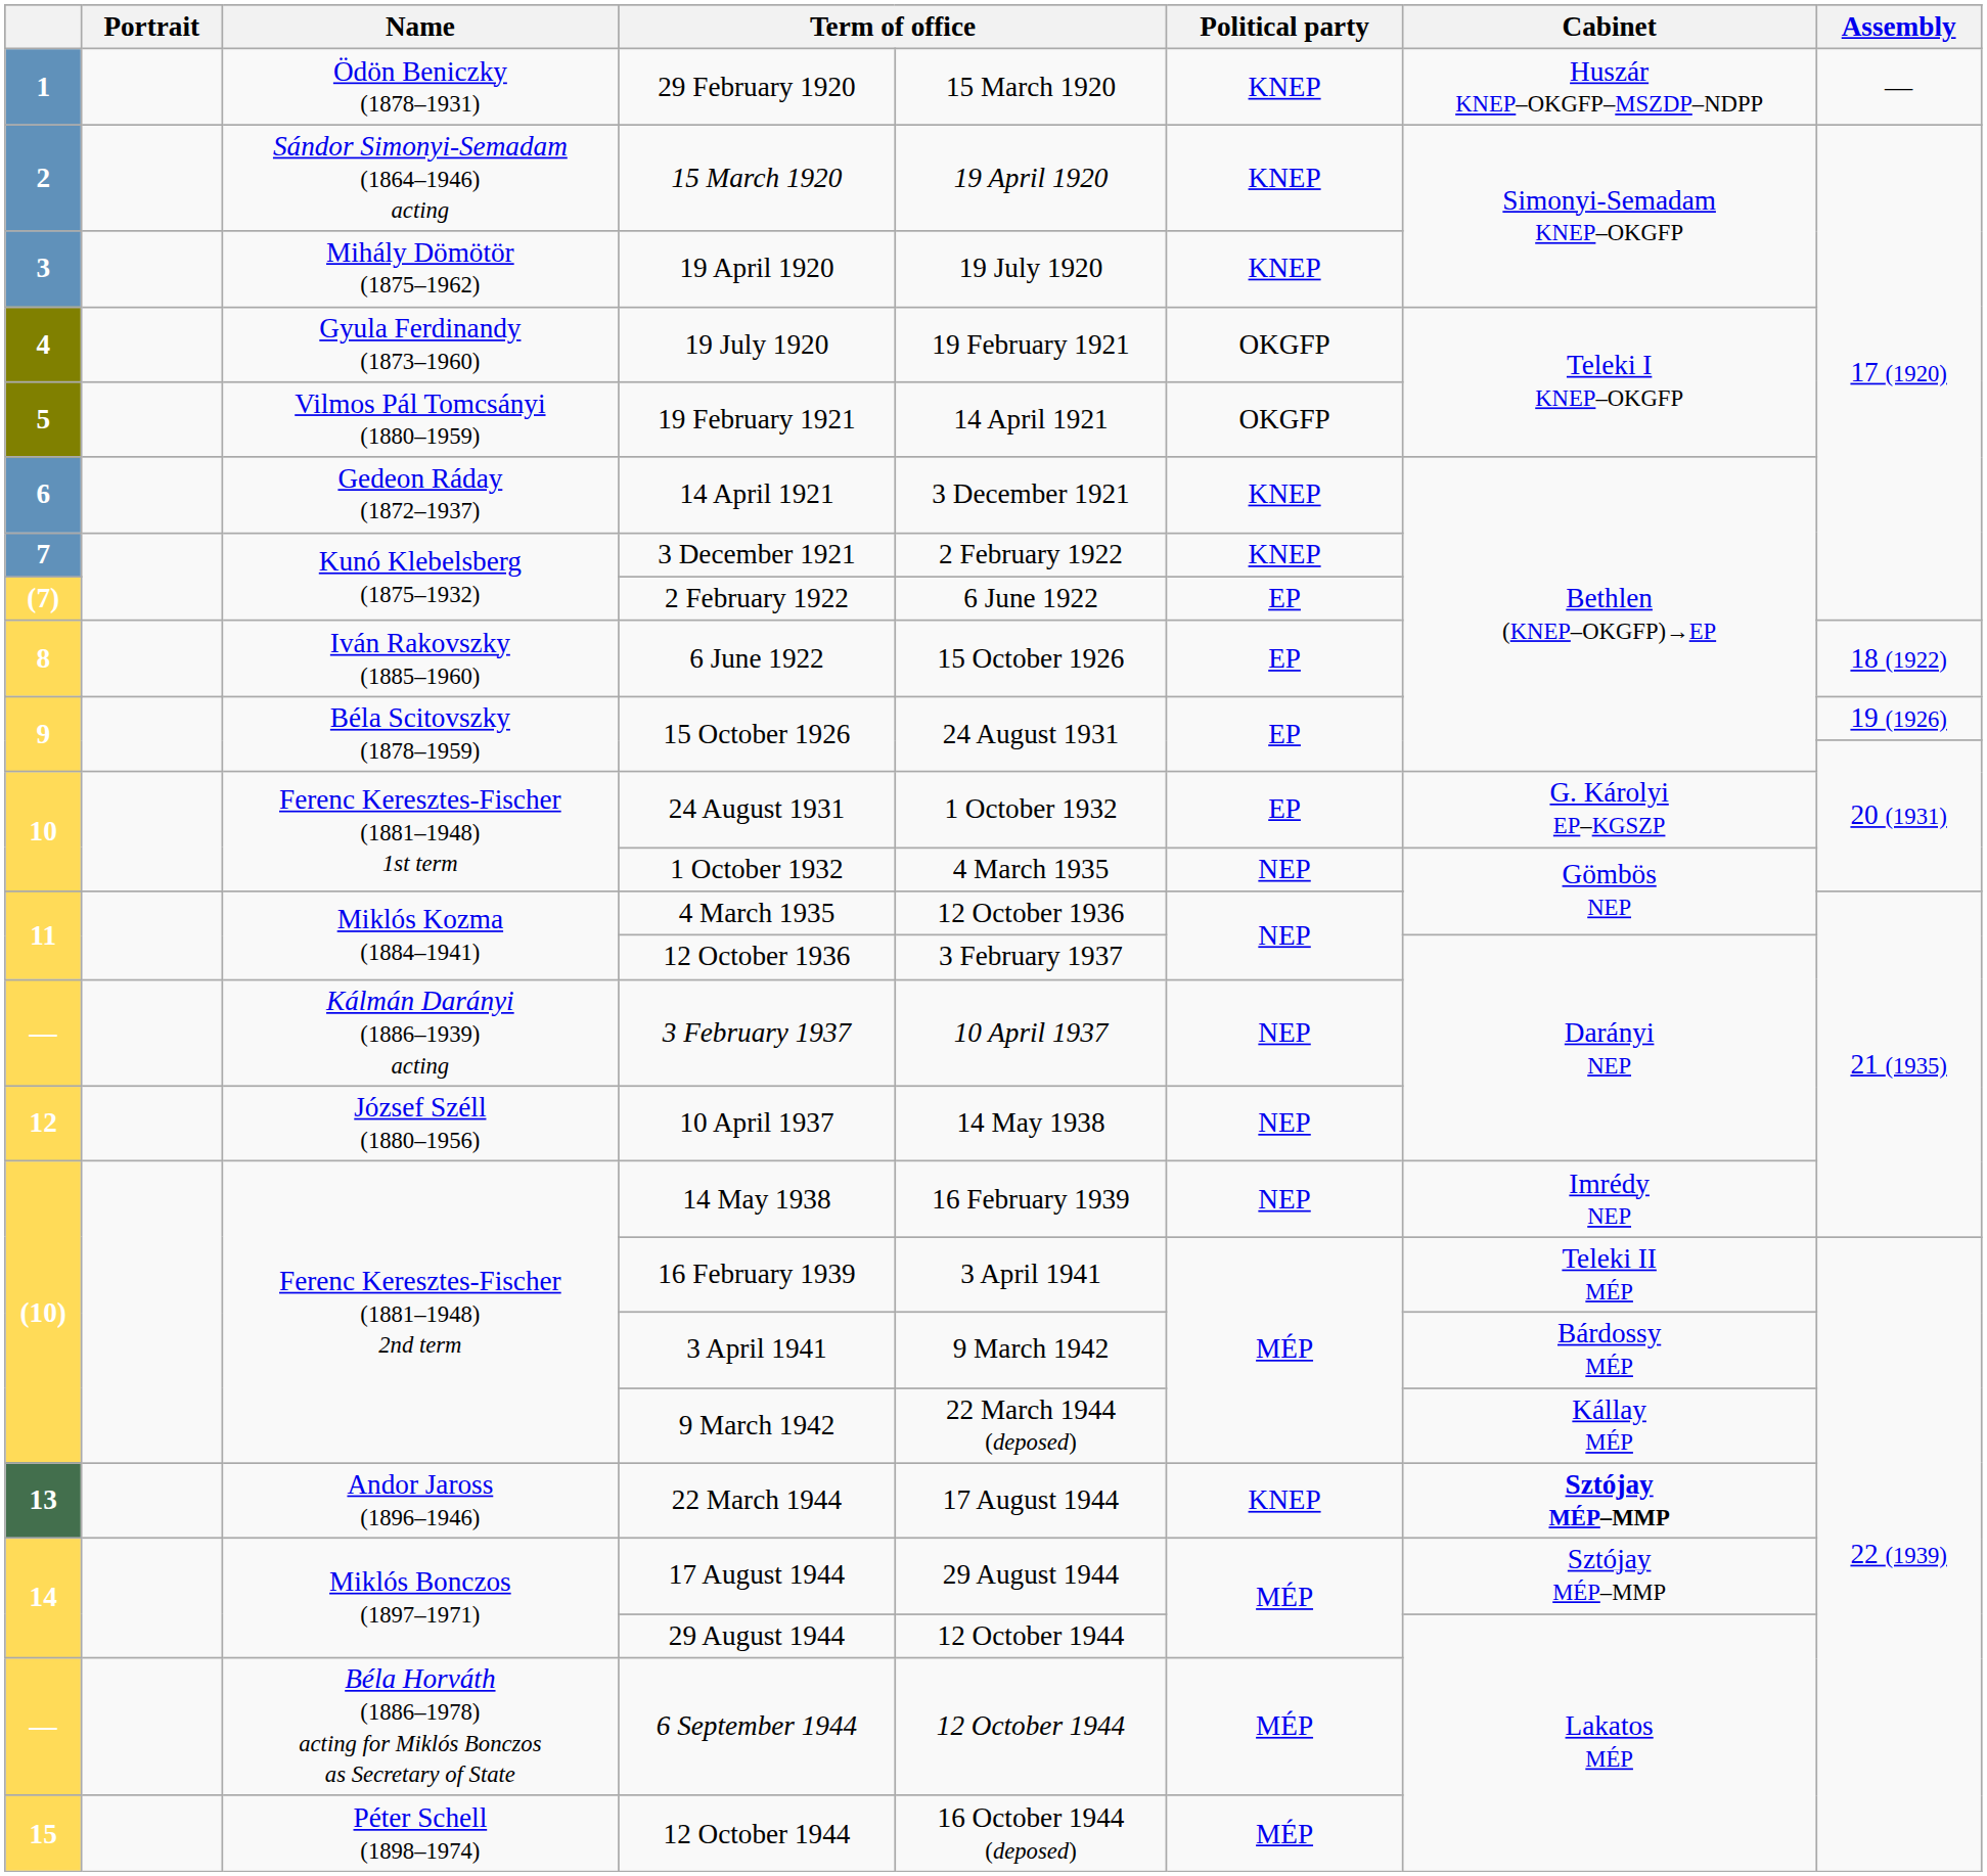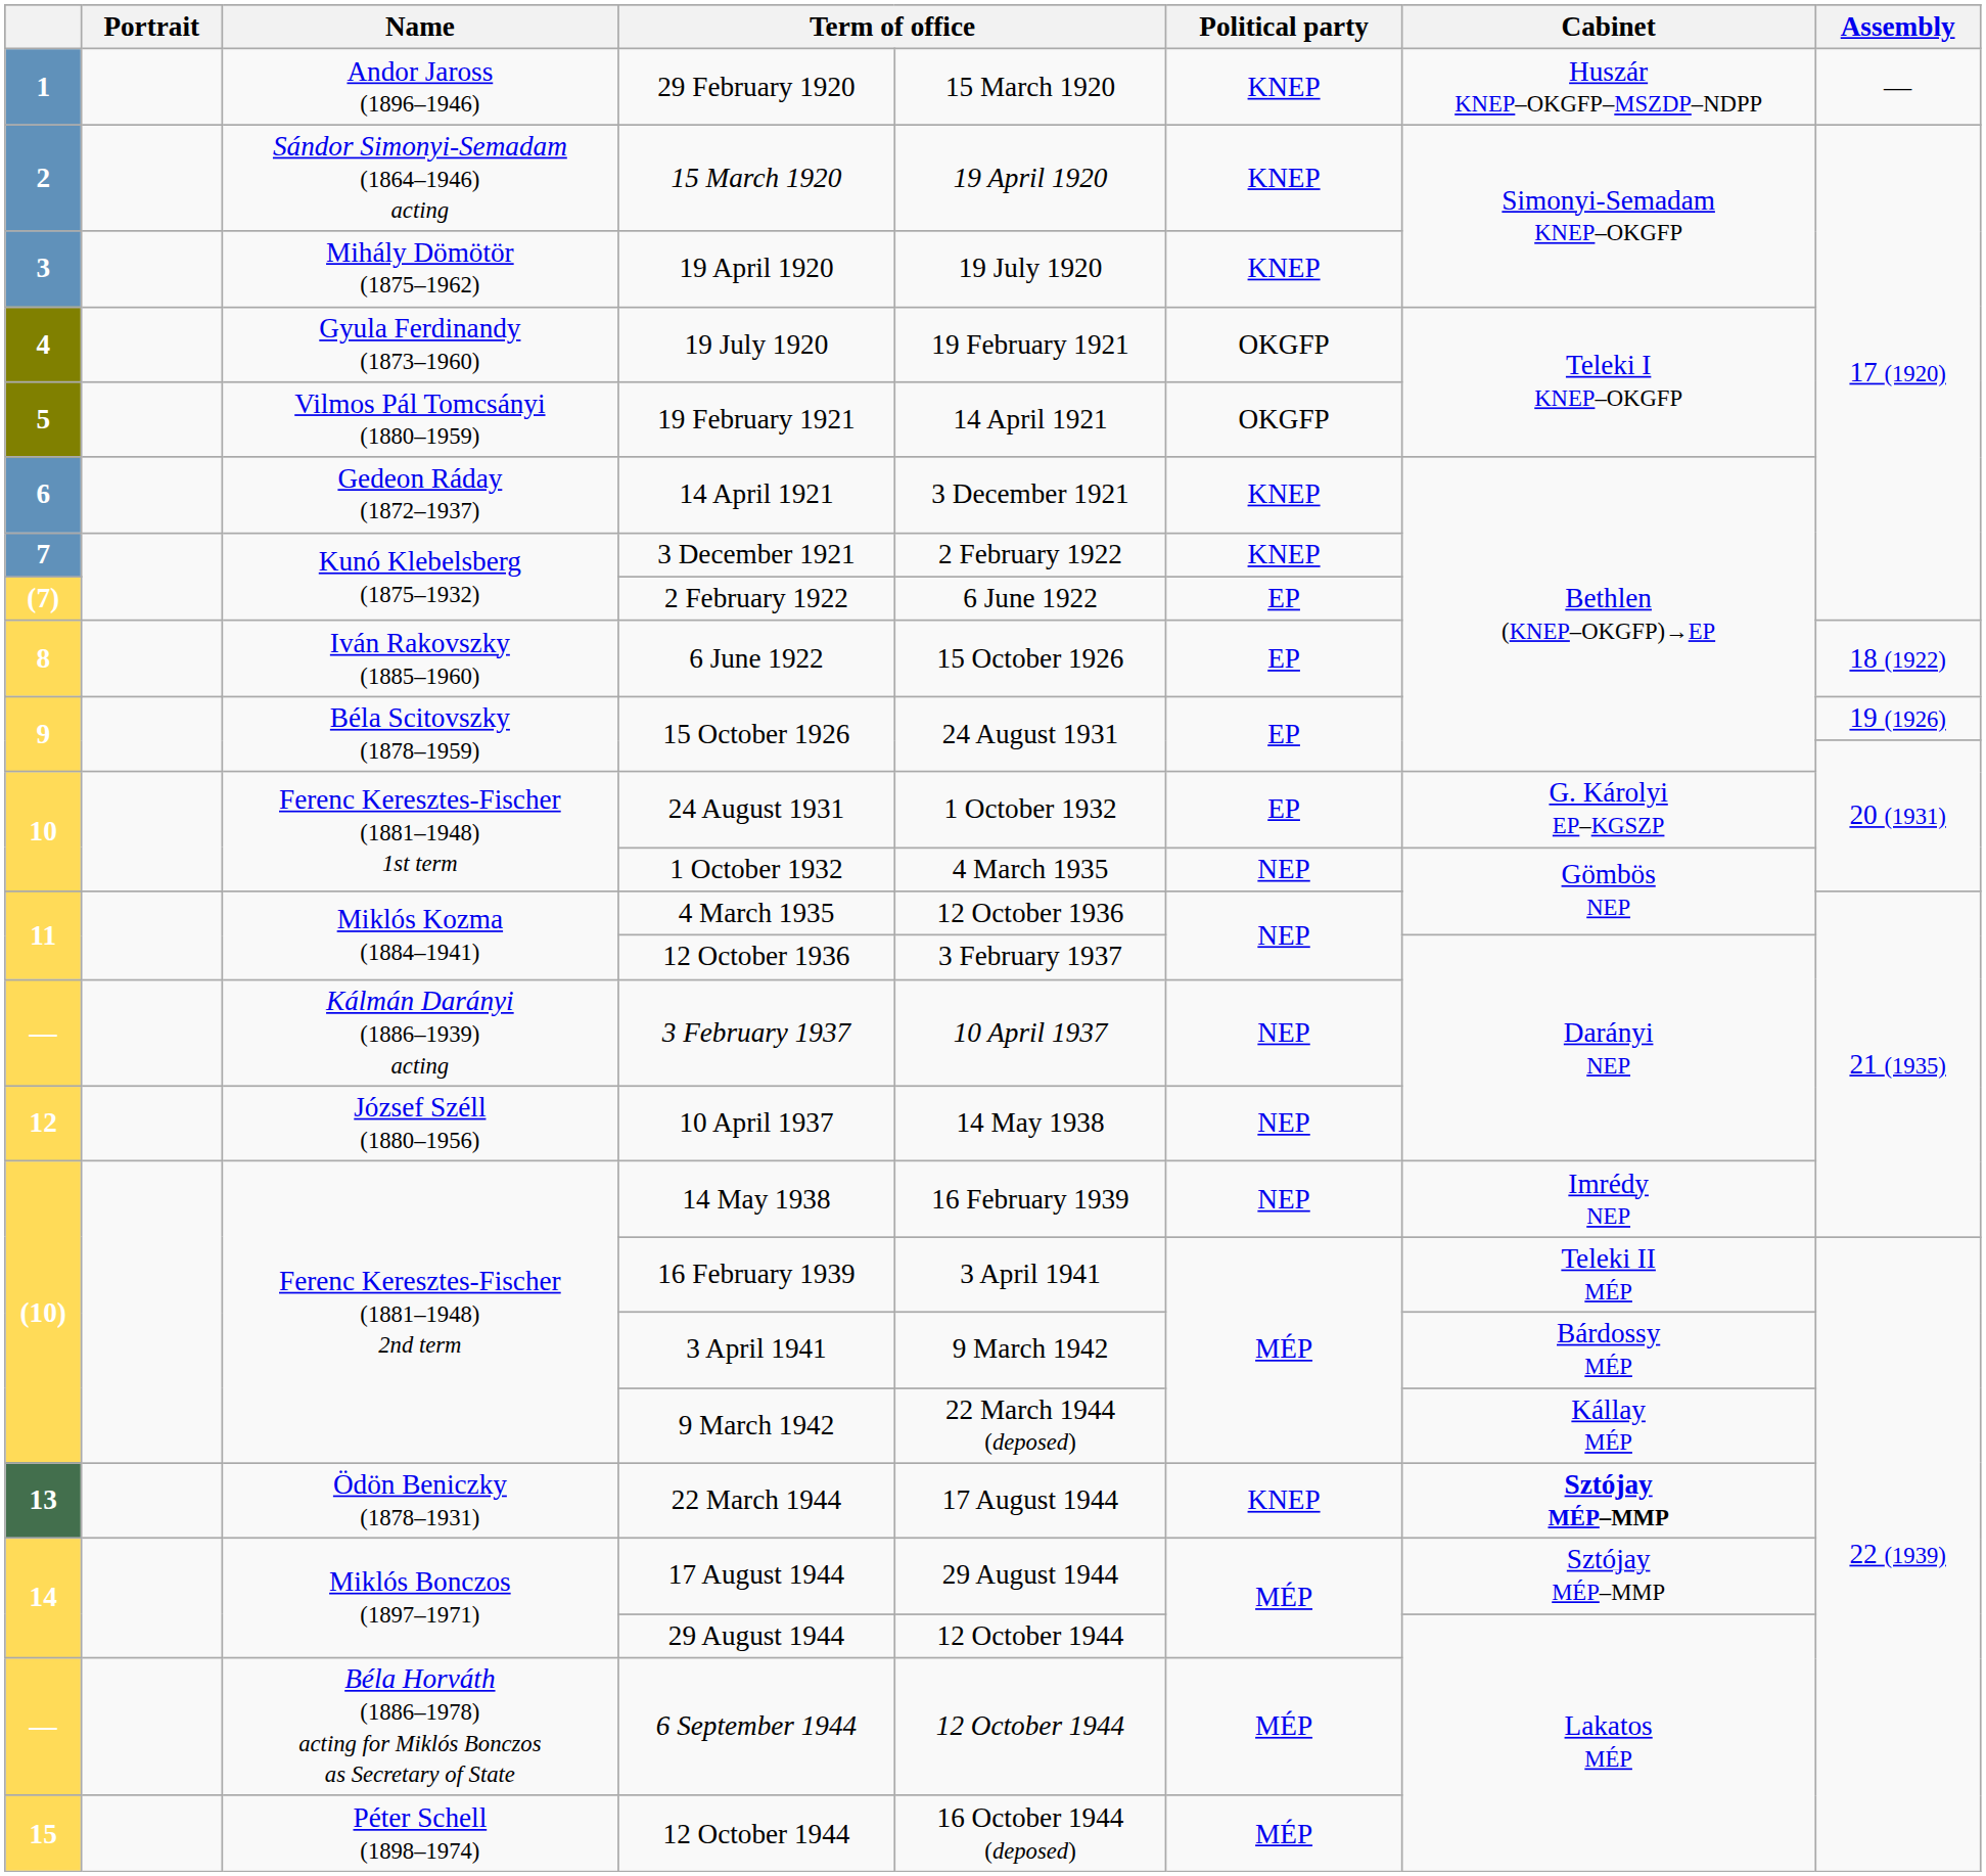29 February 1920 | Name: Ödön Beniczky (1878–1931) -> Andor Jaross (1896–1946)
22 March 1944 | Name: Andor Jaross (1896–1946) -> Ödön Beniczky (1878–1931)
